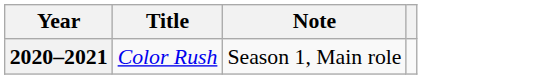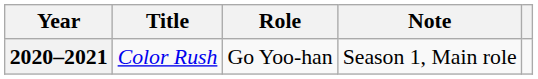+ column: Role | Go Yoo-han
